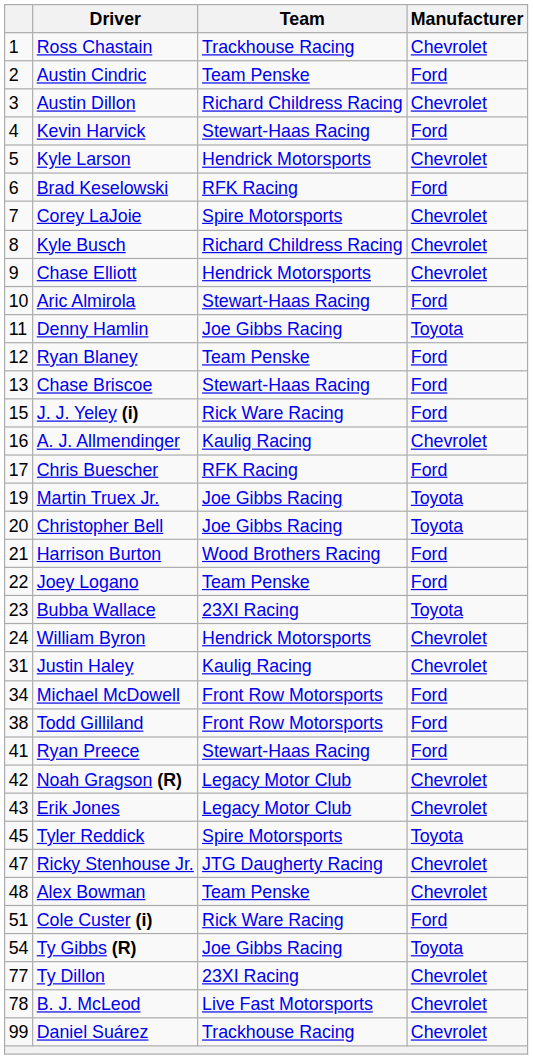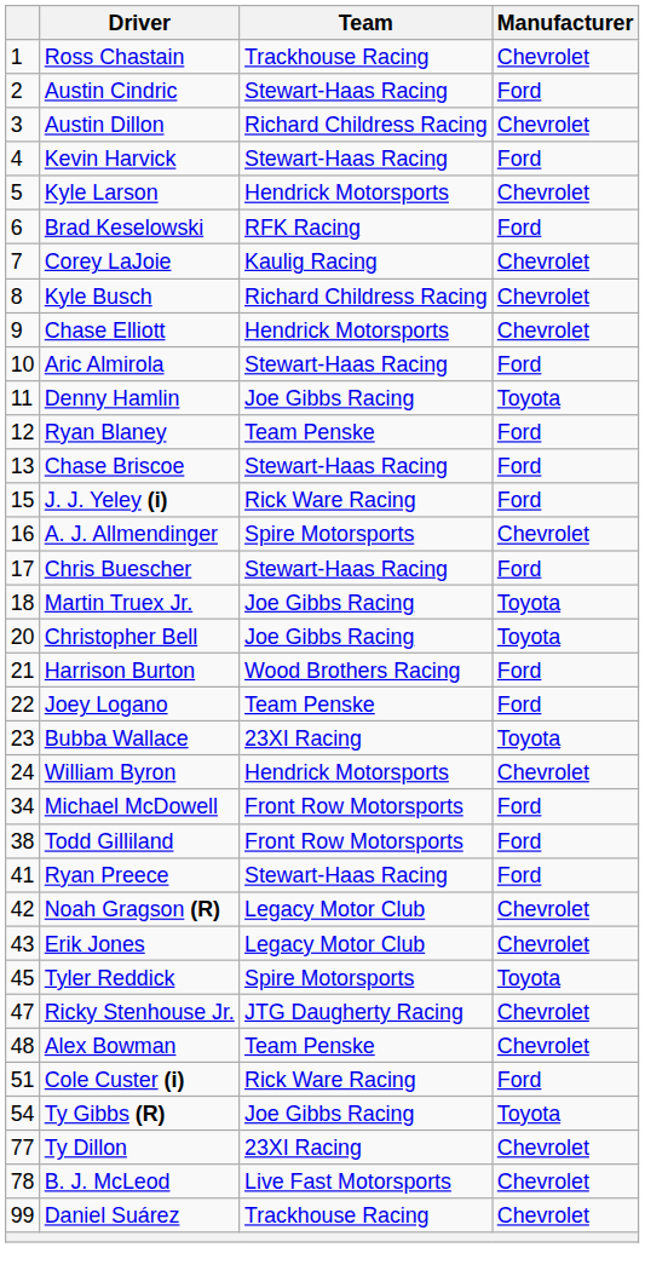Austin Cindric | Team: Team Penske -> Stewart-Haas Racing
Corey LaJoie | Team: Spire Motorsports -> Kaulig Racing
A. J. Allmendinger | Team: Kaulig Racing -> Spire Motorsports
Chris Buescher | Team: RFK Racing -> Stewart-Haas Racing
Martin Truex Jr. | column 1: 19 -> 18
- row: 31 | Justin Haley | Kaulig Racing | Chevrolet
